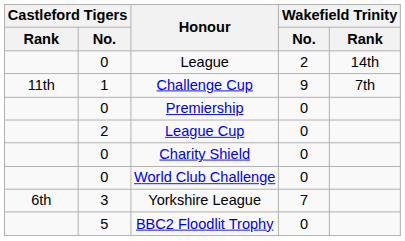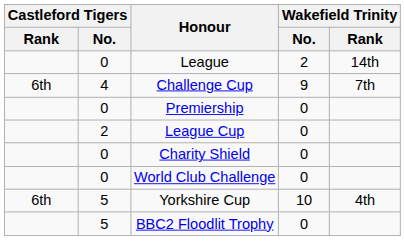Challenge Cup | Castleford Tigers / Rank: 11th -> 6th
Challenge Cup | Castleford Tigers / No.: 1 -> 4
- row: 6th | 3 | Yorkshire League | 7
+ row: 6th | 5 | Yorkshire Cup | 10 | 4th
